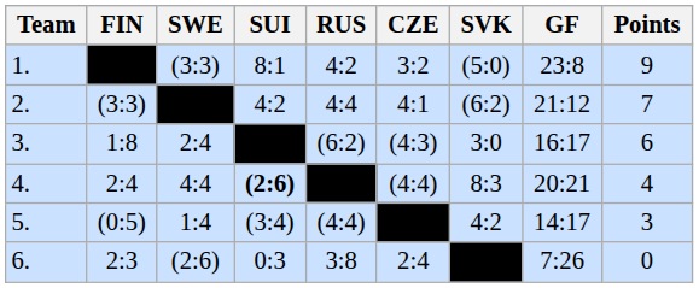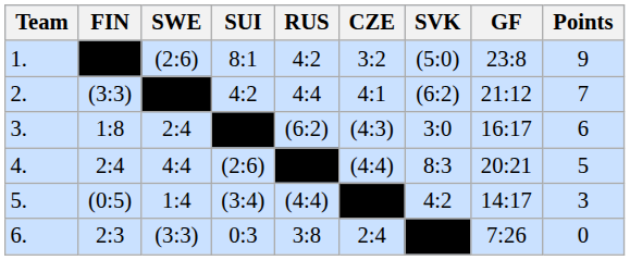1. | SWE: (3:3) -> (2:6)
4. | SUI: bold -> normal
4. | Points: 4 -> 5
6. | SWE: (2:6) -> (3:3)
